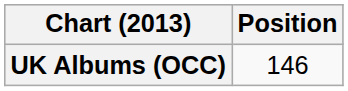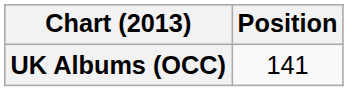UK Albums (OCC) | Position: 146 -> 141
